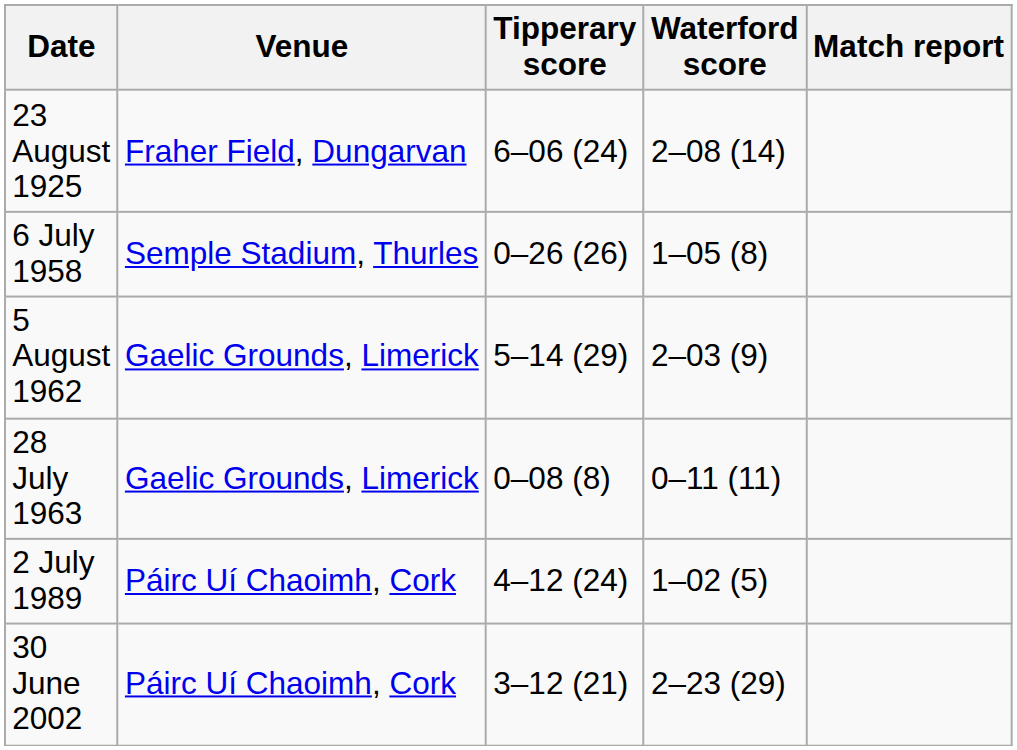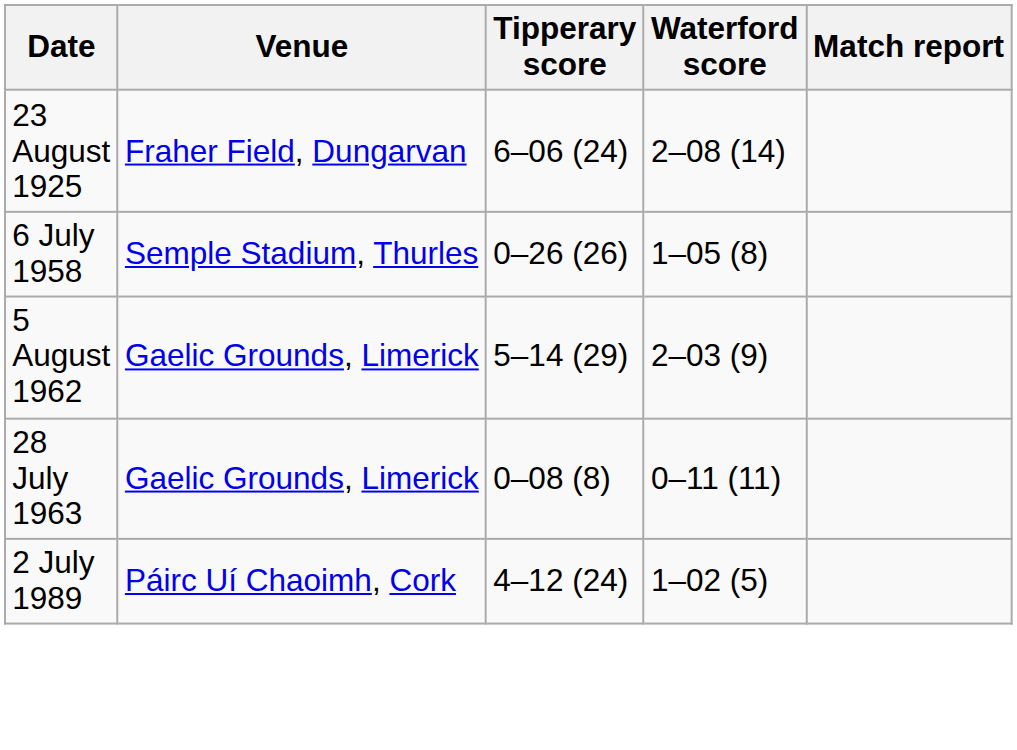- row: 30 June 2002 | Páirc Uí Chaoimh, Cork | 3–12 (21) | 2–23 (29)
